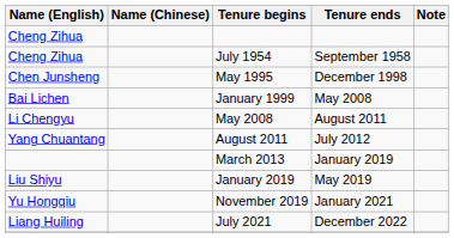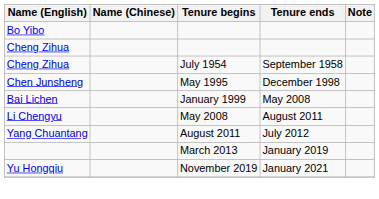+ row: Bo Yibo
- row: Liu Shiyu | January 2019 | May 2019
- row: Liang Huiling | July 2021 | December 2022
